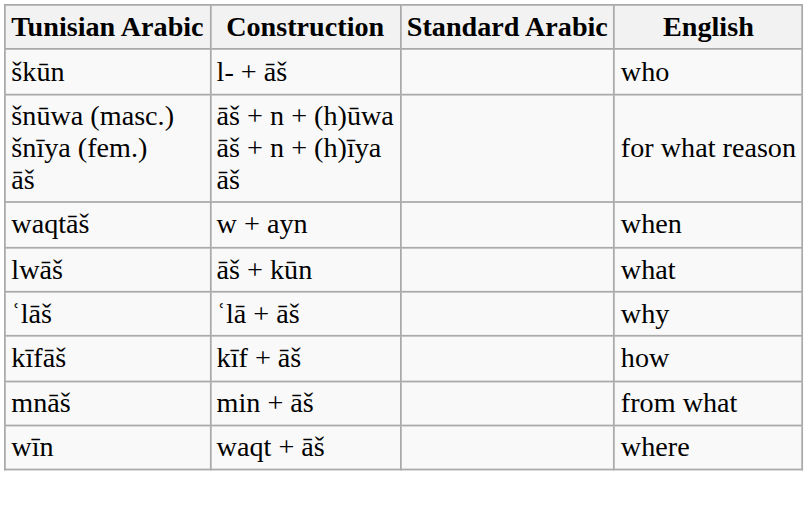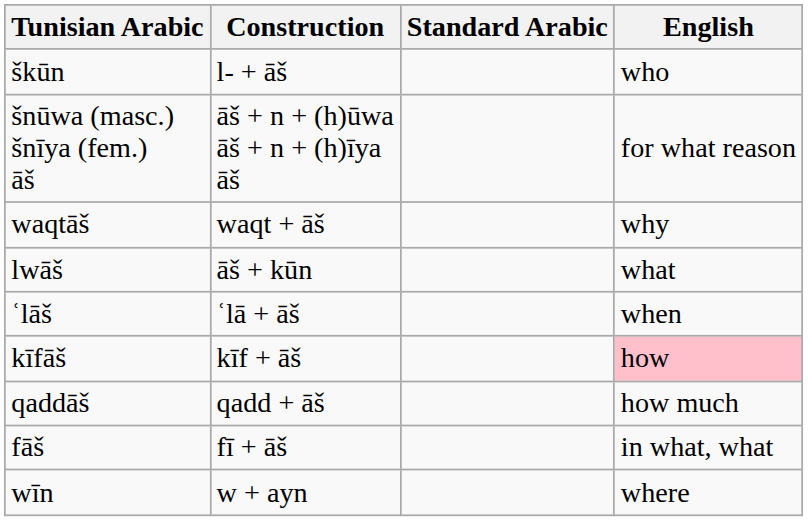waqtāš | Construction: w + ayn -> waqt + āš
waqtāš | English: when -> why
ʿlāš | English: why -> when
kīfāš | English: no background -> pink background
+ row: qaddāš | qadd + āš | how much
- row: mnāš | min + āš | from what
+ row: fāš | fī + āš | in what, what
wīn | Construction: waqt + āš -> w + ayn
